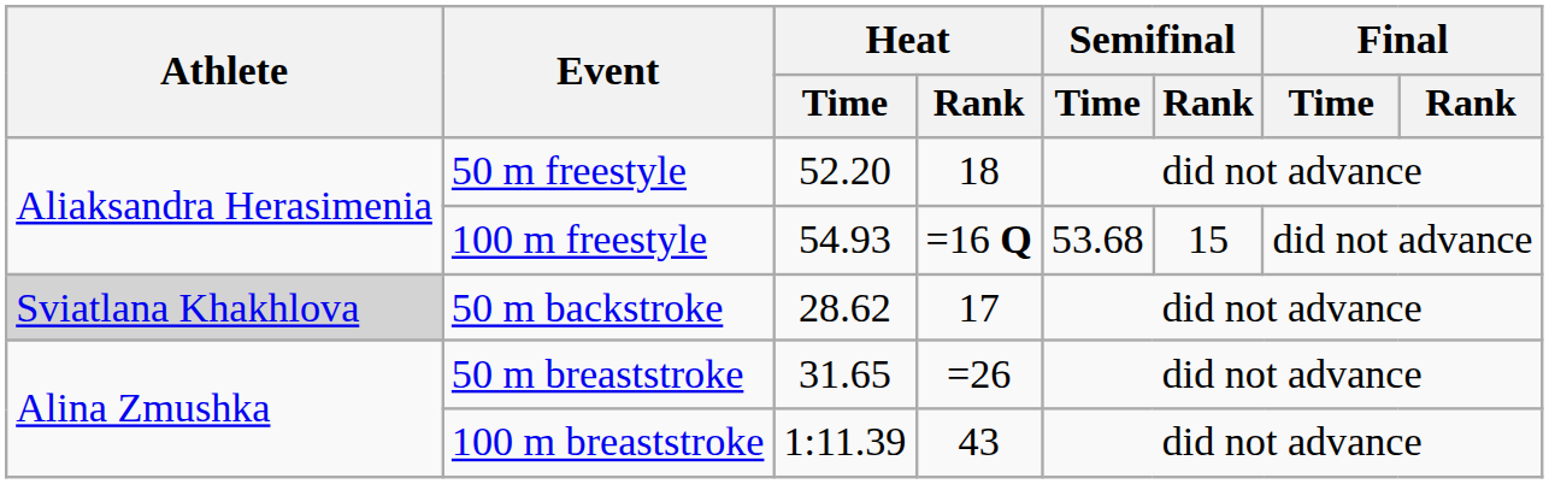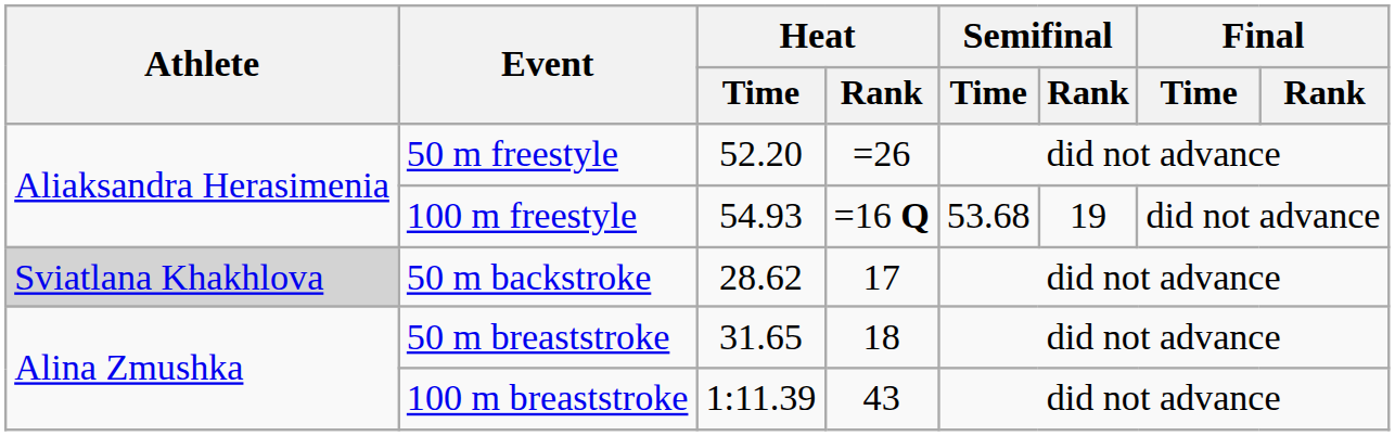50 m freestyle | Heat / Rank: 18 -> =26
100 m freestyle | Semifinal / Rank: 15 -> 19
50 m breaststroke | Heat / Rank: =26 -> 18
